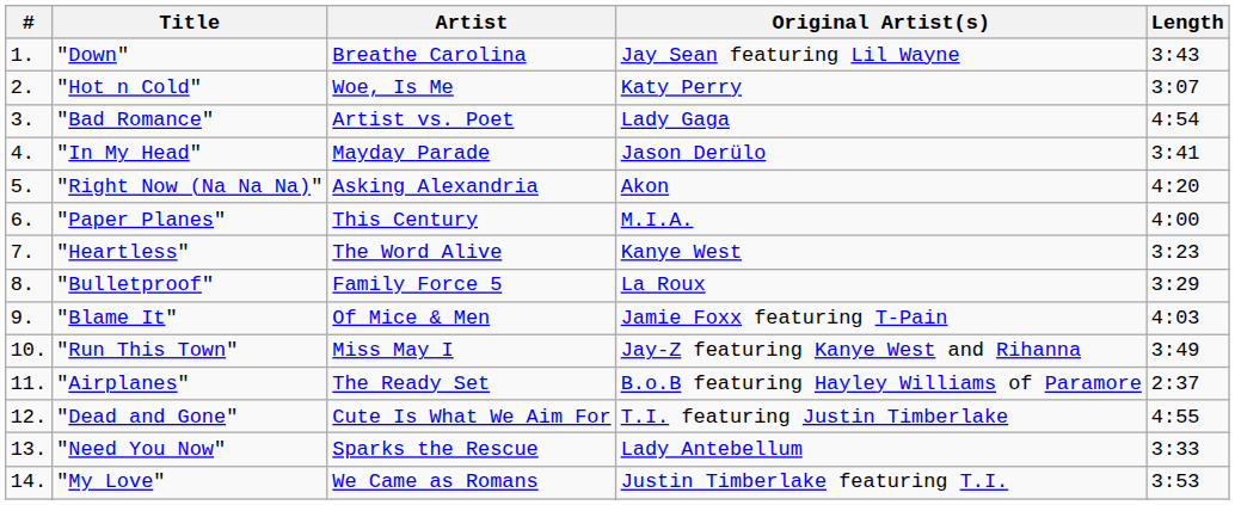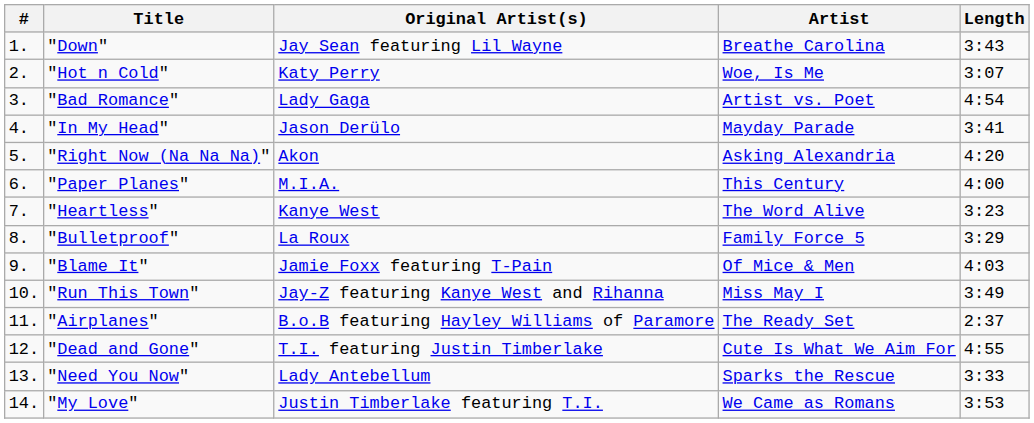columns swapped: Artist <-> Original Artist(s)
